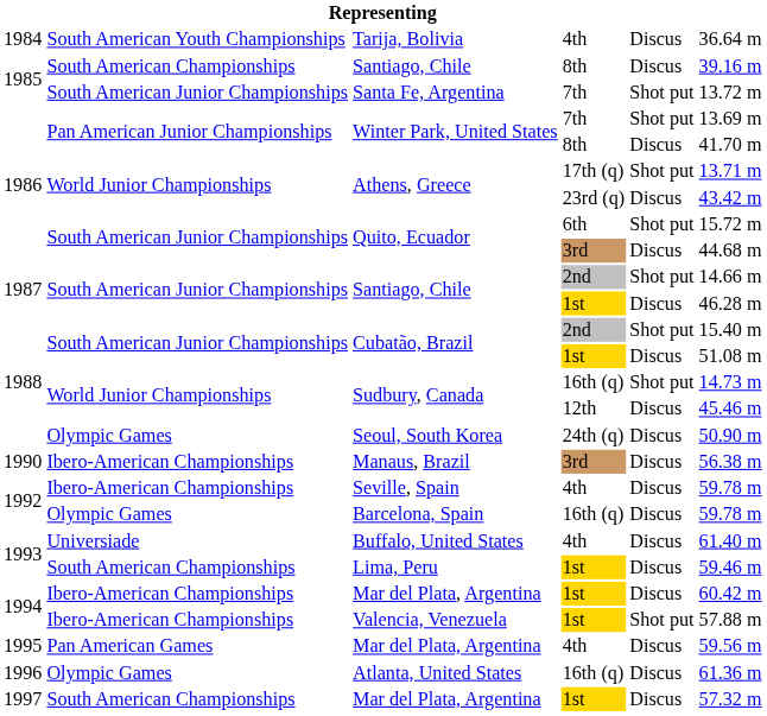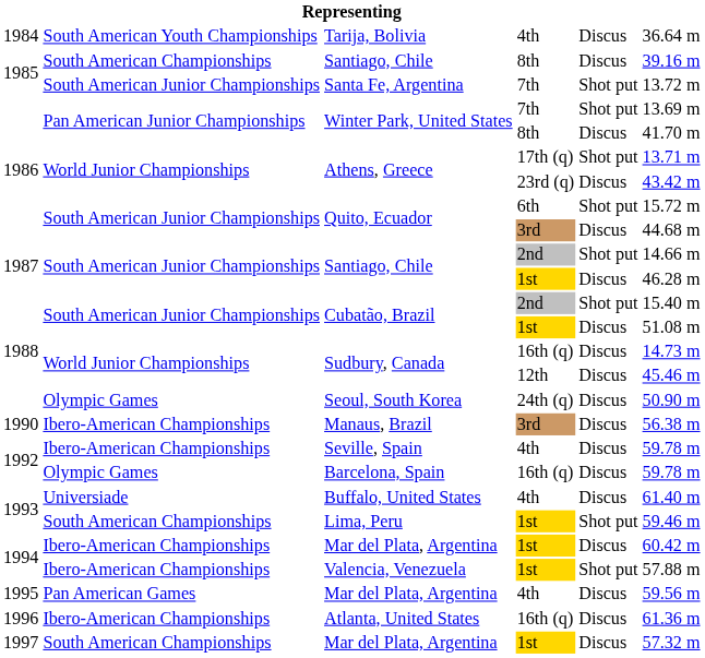Sudbury, Canada / 16th (q) | column 5: Shot put -> Discus
Lima, Peru | column 5: Discus -> Shot put
Atlanta, United States | column 2: Olympic Games -> Ibero-American Championships
